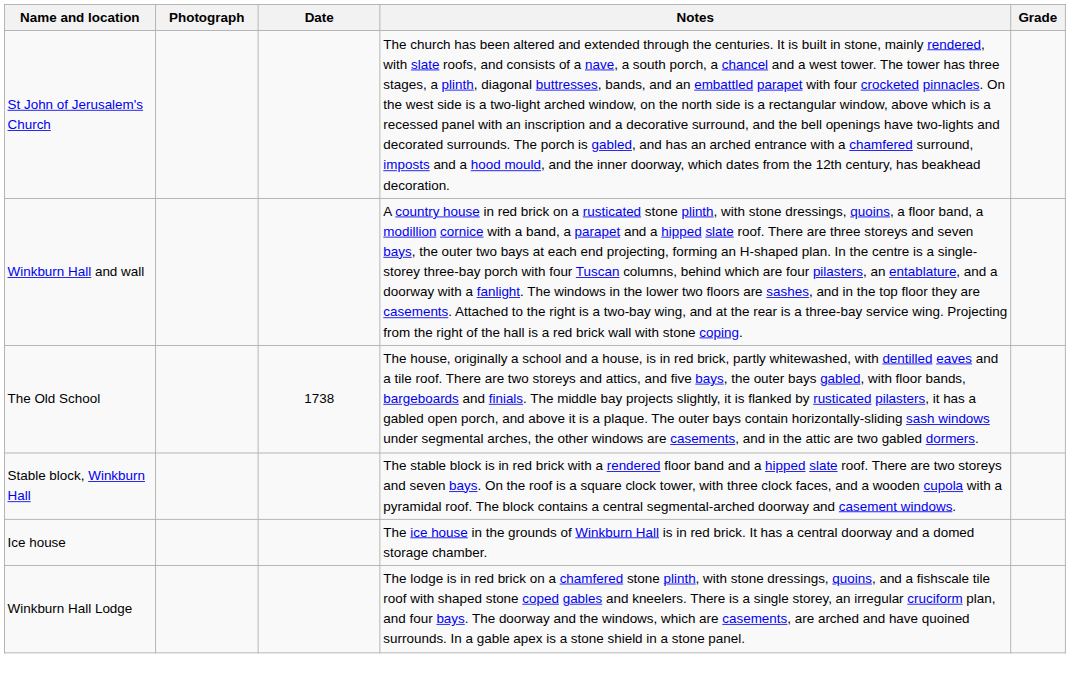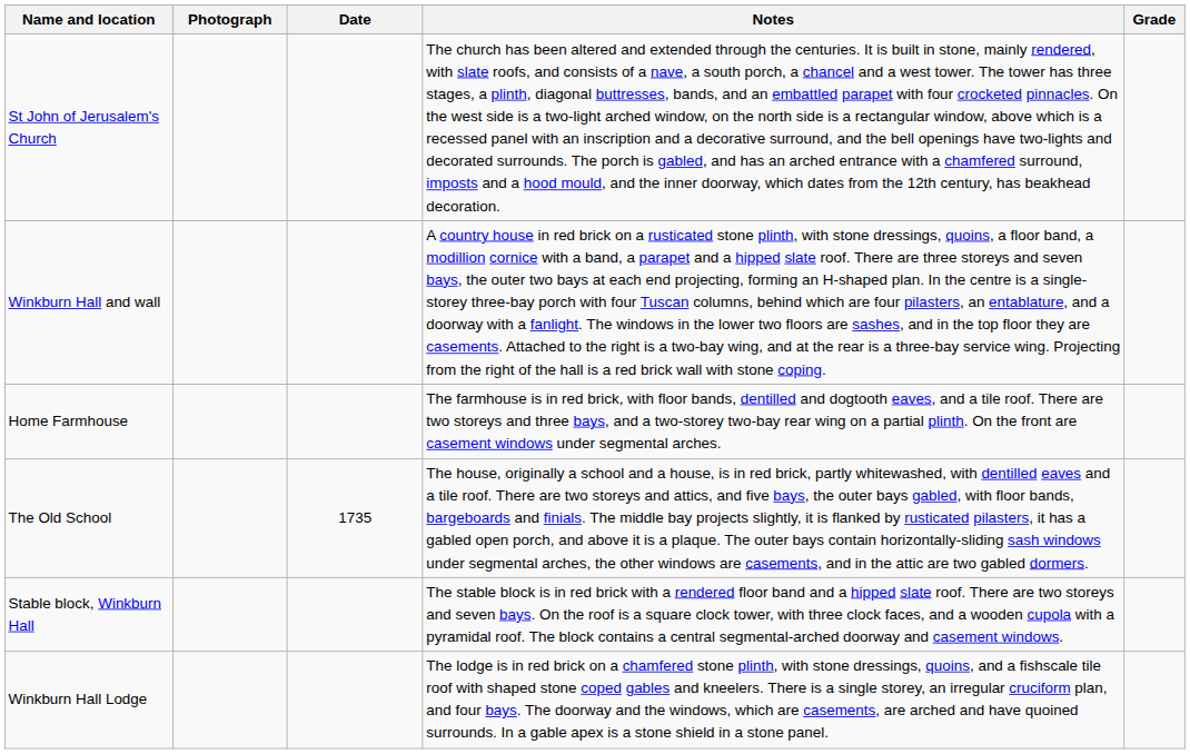+ row: Home Farmhouse | The farmhouse is in red brick, with floor bands, dentilled and dogtooth eaves, and a tile roof. There are two storeys and three bays, and a two-storey two-bay rear wing on a partial plinth. On the front are casement windows under segmental arches.
The Old School | Date: 1738 -> 1735
- row: Ice house | The ice house in the grounds of Winkburn Hall is in red brick. It has a central doorway and a domed storage chamber.
